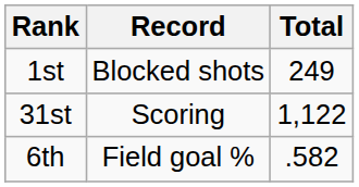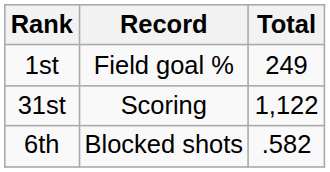1st | Record: Blocked shots -> Field goal %
6th | Record: Field goal % -> Blocked shots
